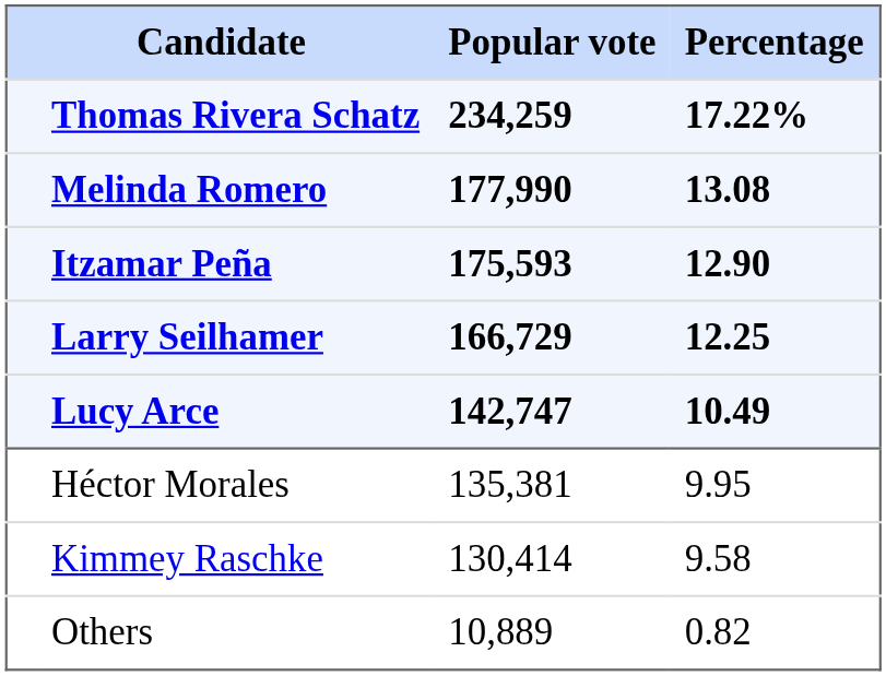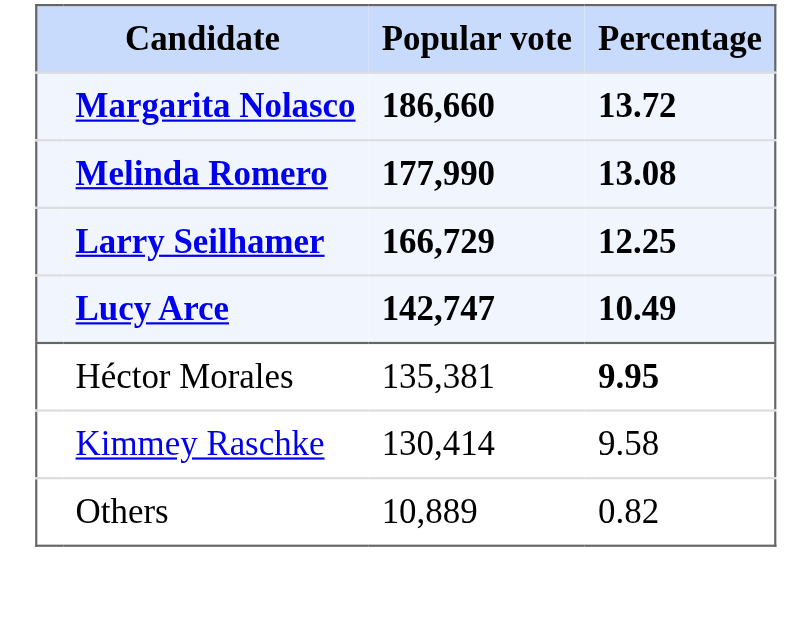- row: Thomas Rivera Schatz | 234,259 | 17.22%
+ row: Margarita Nolasco | 186,660 | 13.72
- row: Itzamar Peña | 175,593 | 12.90
Héctor Morales | Percentage: normal -> bold
